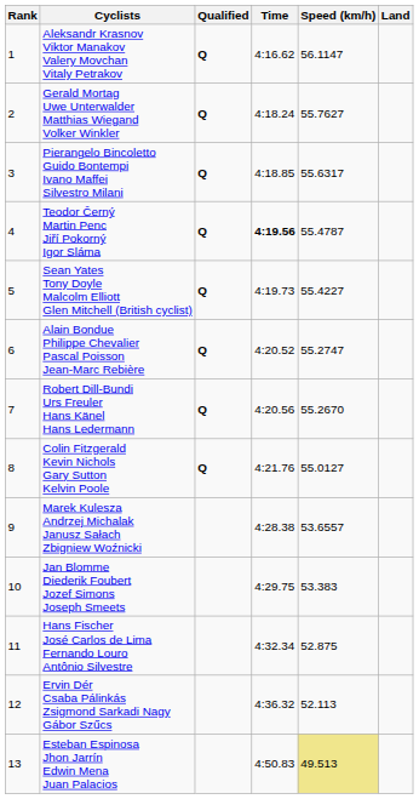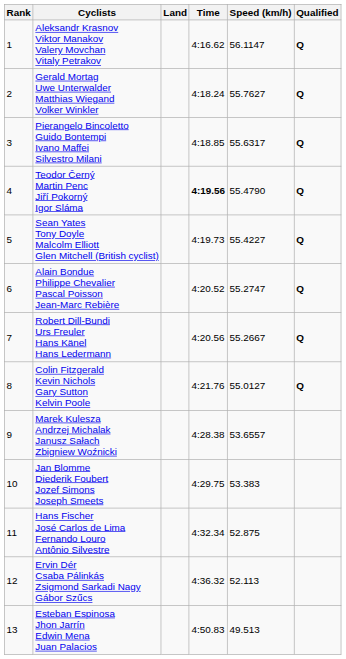columns swapped: Land <-> Qualified
Teodor Černý Martin Penc Jiří Pokorný Igor Sláma | Speed (km/h): 55.4787 -> 55.4790
Robert Dill-Bundi Urs Freuler Hans Känel Hans Ledermann | Speed (km/h): 55.2670 -> 55.2667
Esteban Espinosa Jhon Jarrín Edwin Mena Juan Palacios | Speed (km/h): khaki background -> no background
